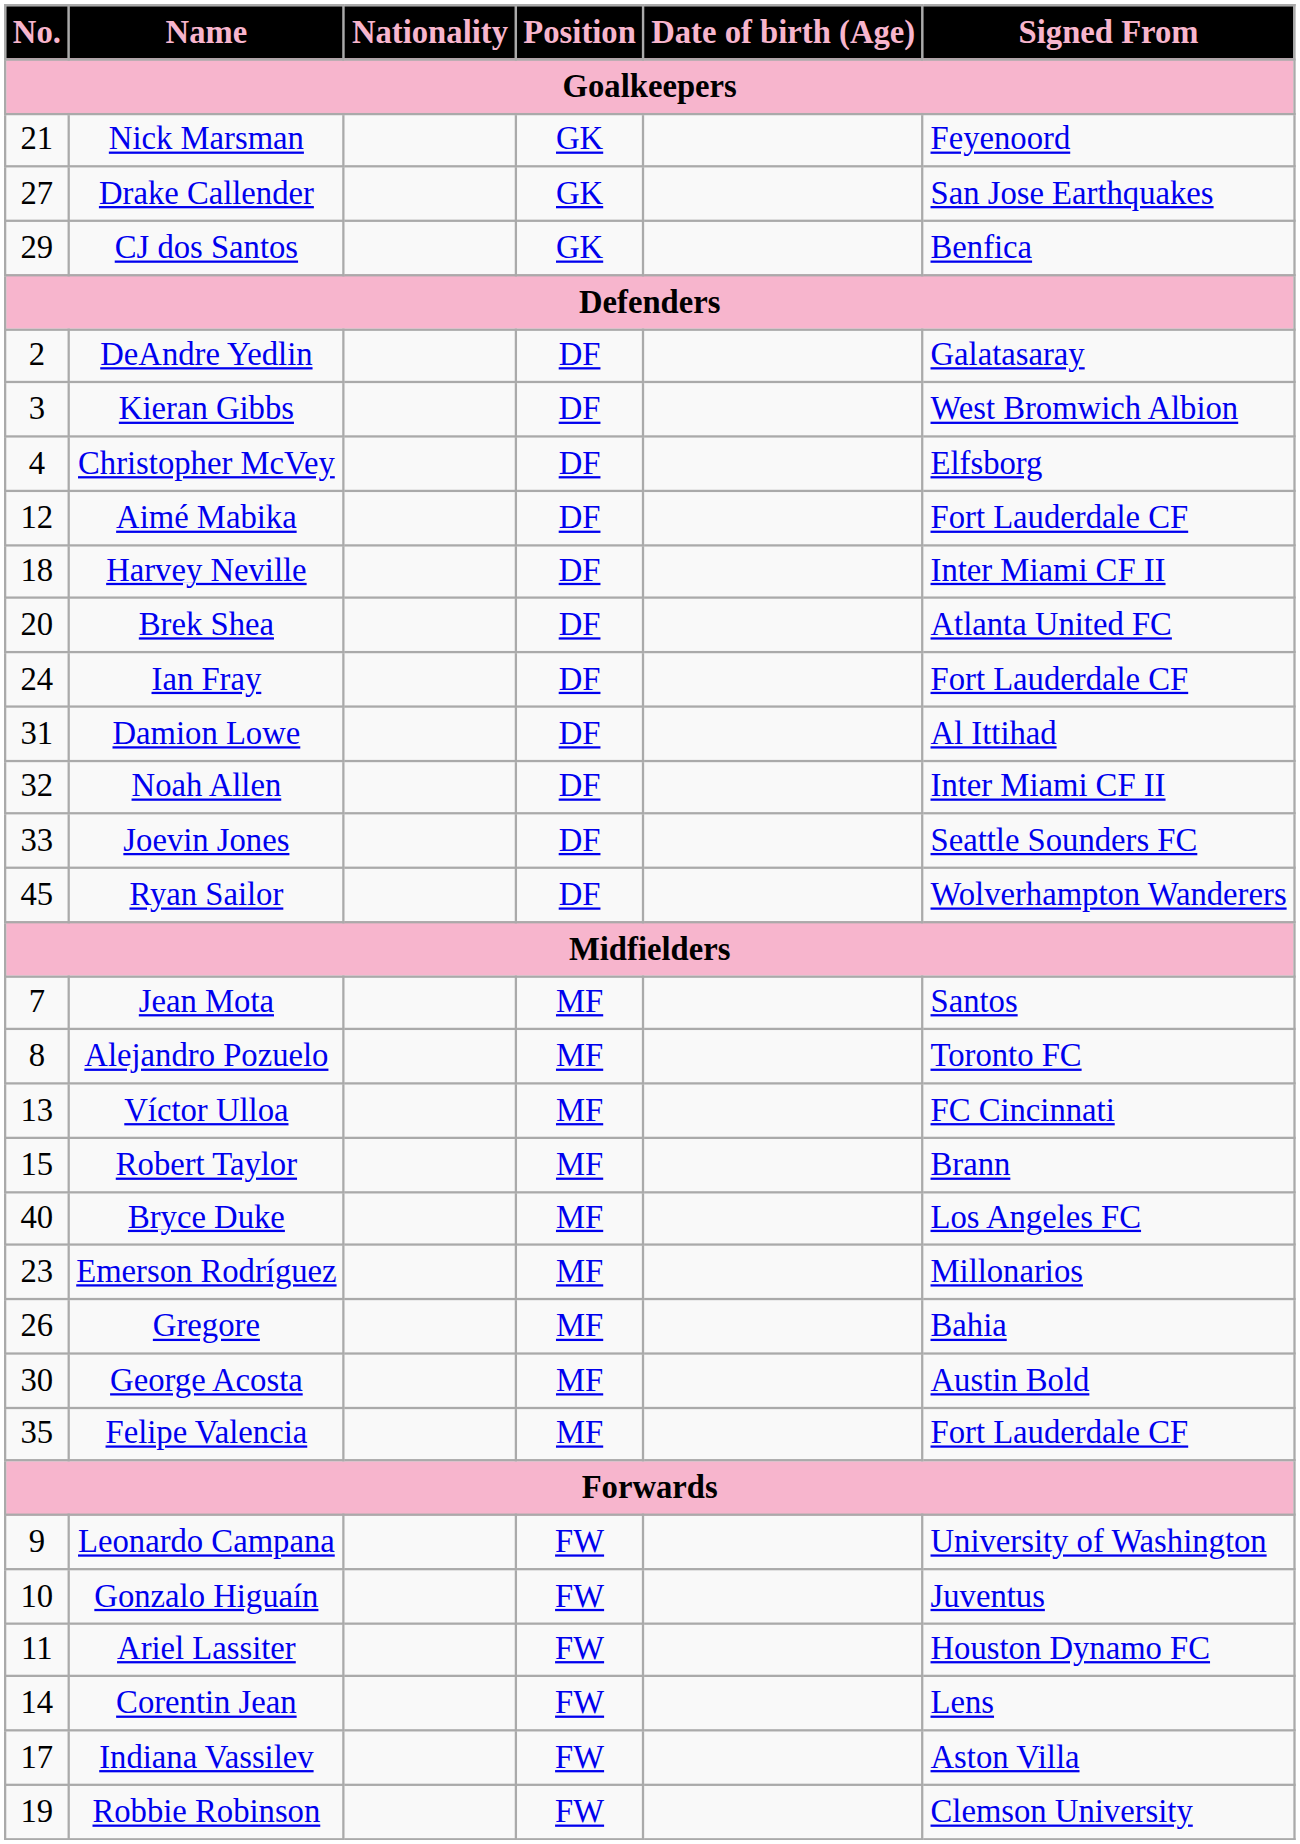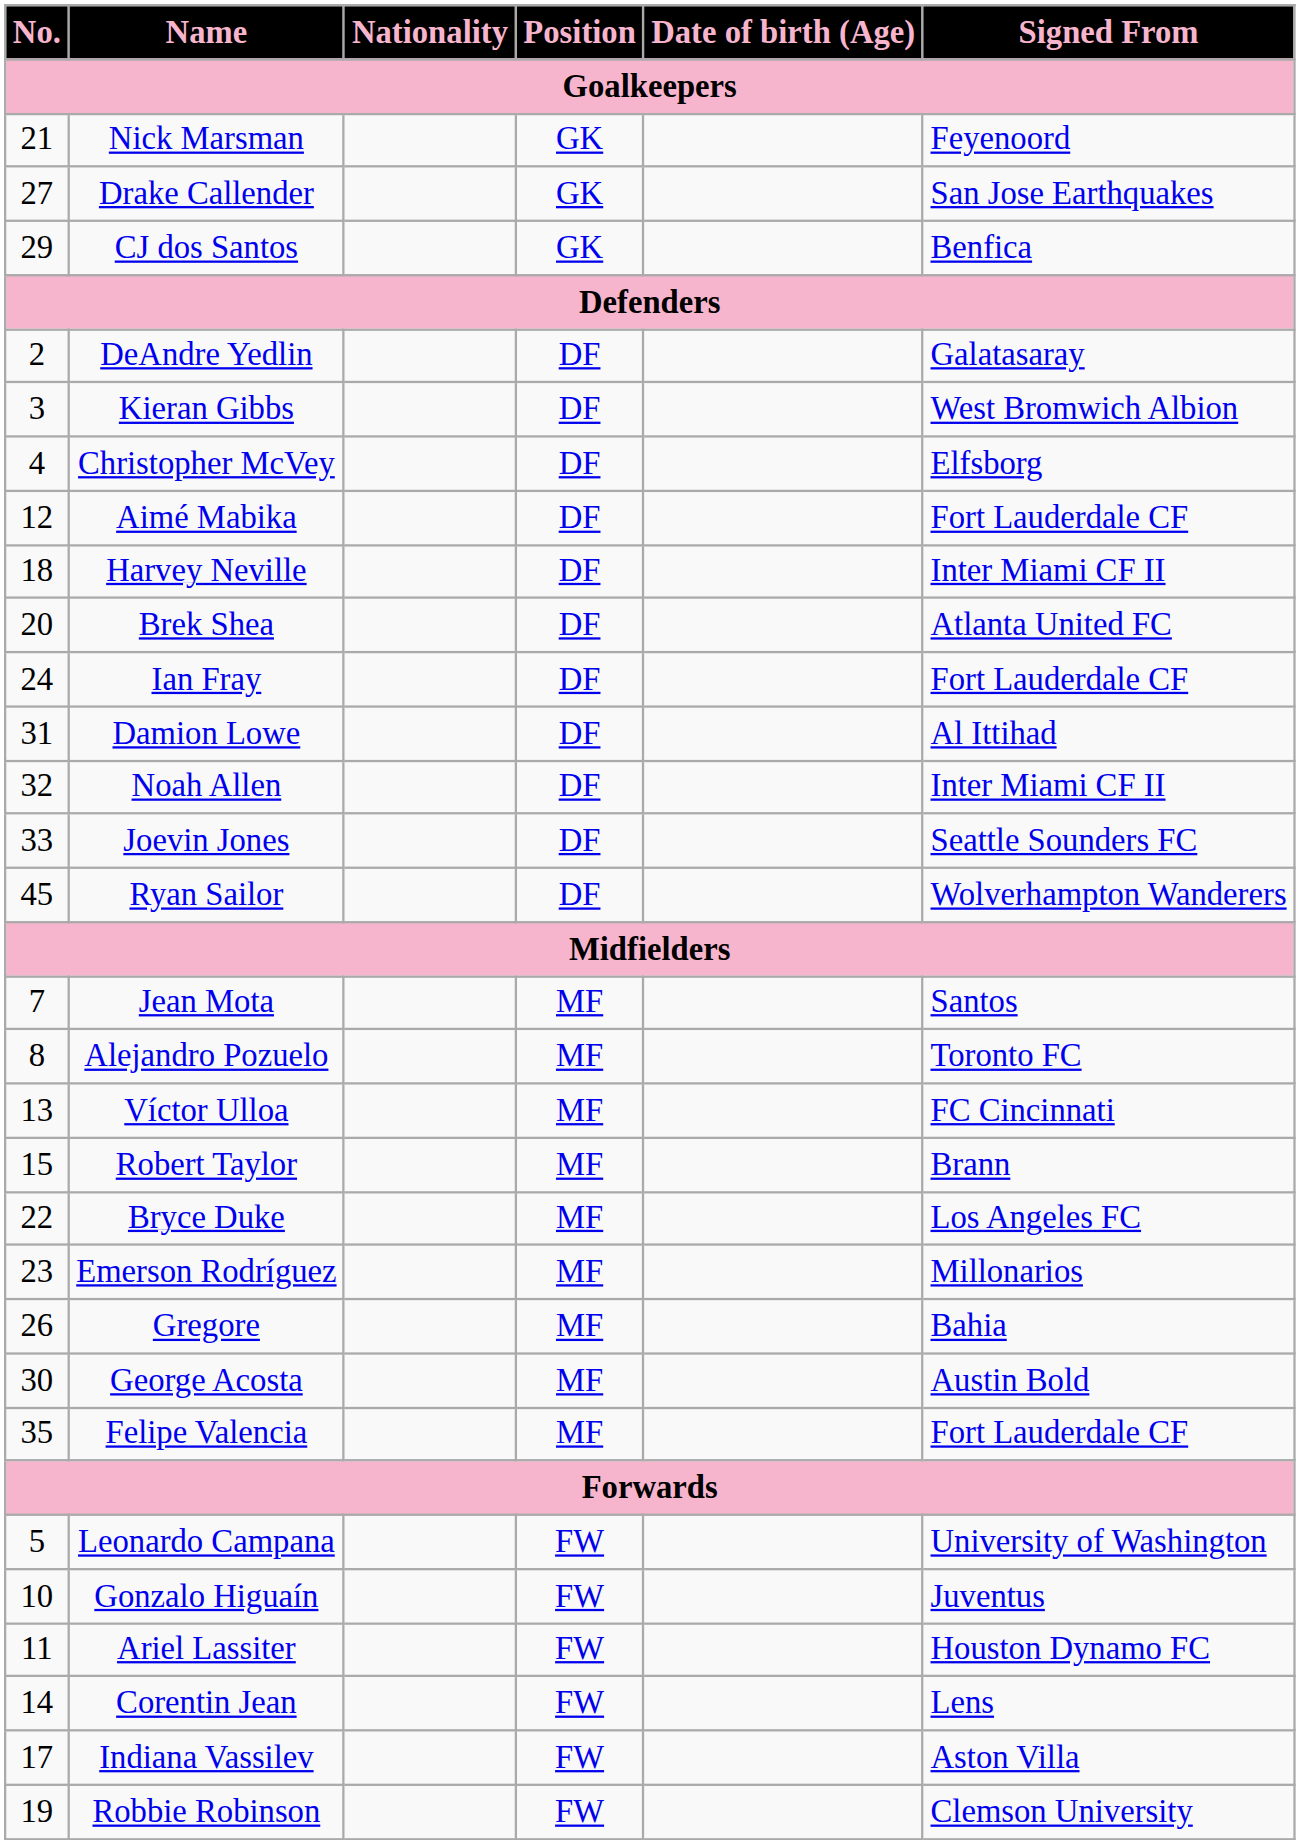Bryce Duke | No.: 40 -> 22
Leonardo Campana | No.: 9 -> 5
